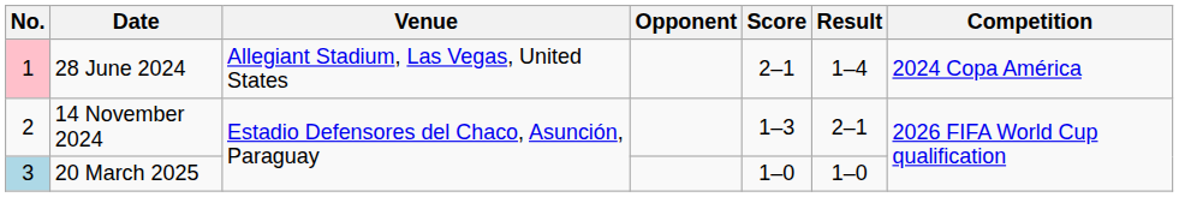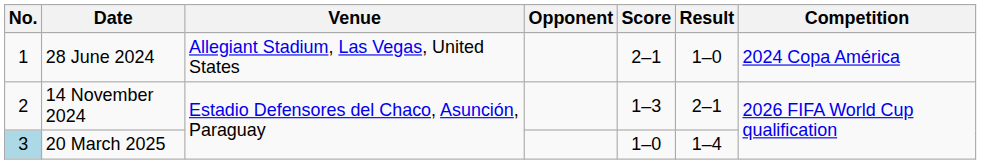28 June 2024 | No.: pink background -> no background
28 June 2024 | Result: 1–4 -> 1–0
20 March 2025 | Result: 1–0 -> 1–4
